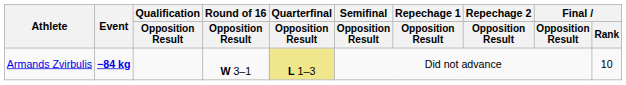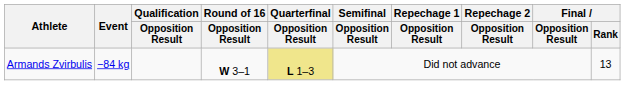Armands Zvirbulis | Event: bold -> normal
Armands Zvirbulis | Final / Rank: 10 -> 13
